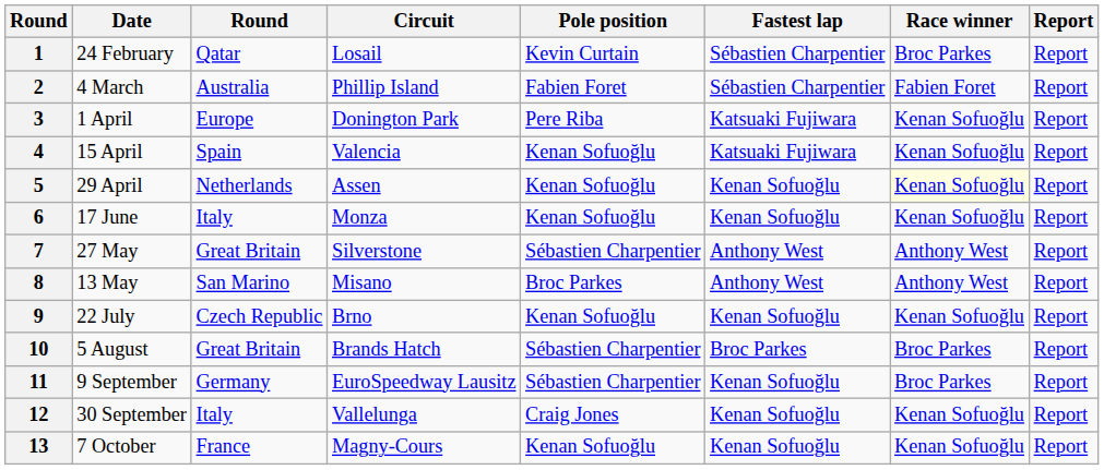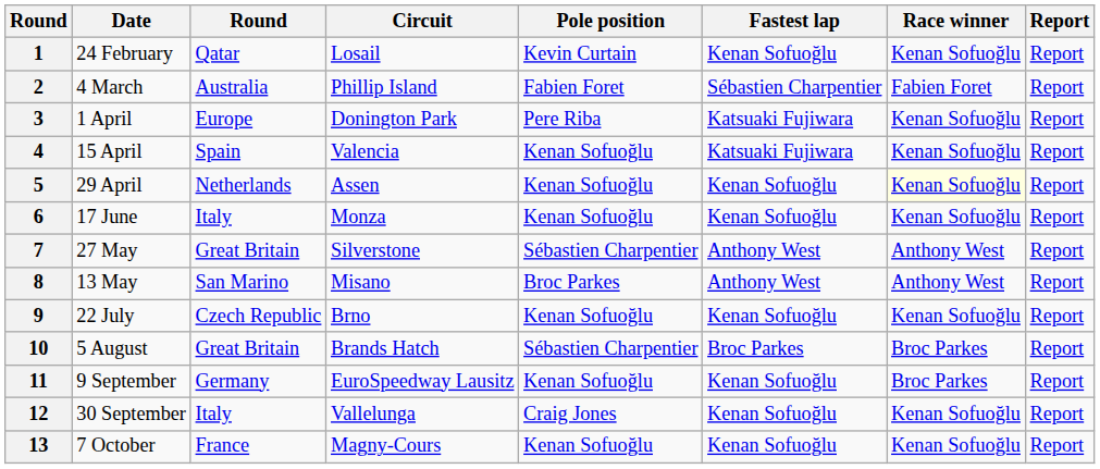1 | Fastest lap: Sébastien Charpentier -> Kenan Sofuoğlu
1 | Race winner: Broc Parkes -> Kenan Sofuoğlu
11 | Pole position: Sébastien Charpentier -> Kenan Sofuoğlu
